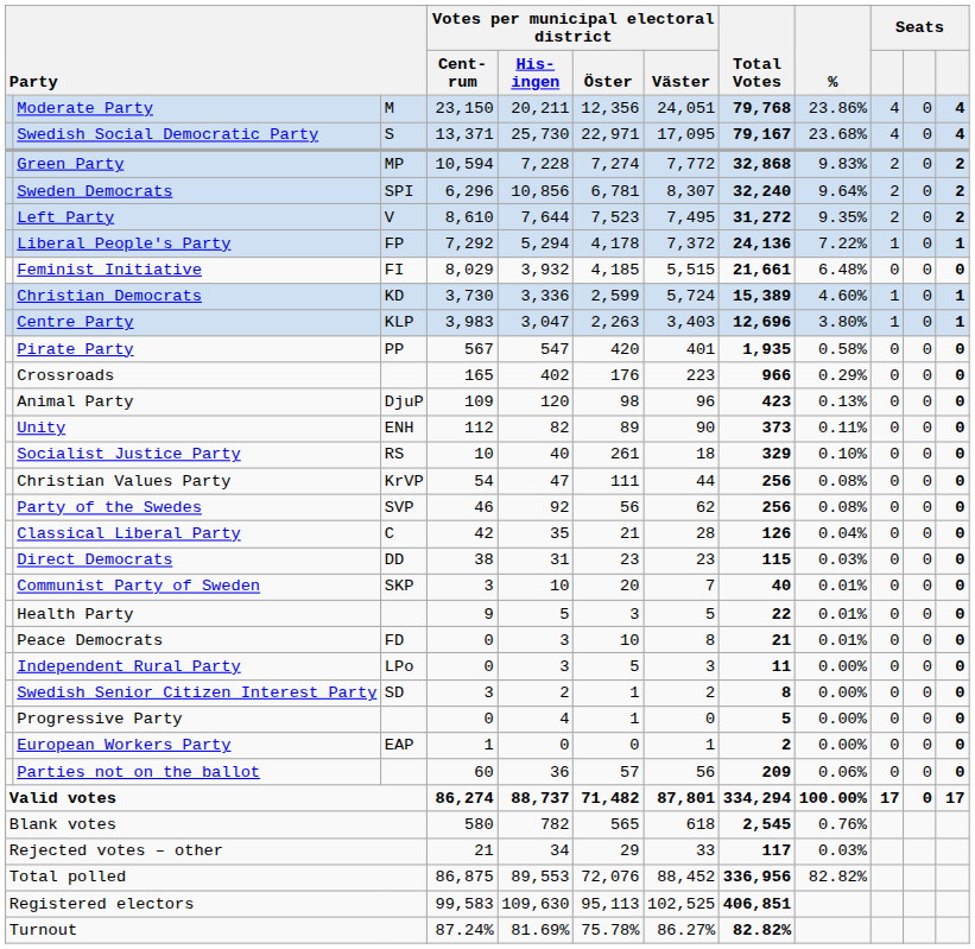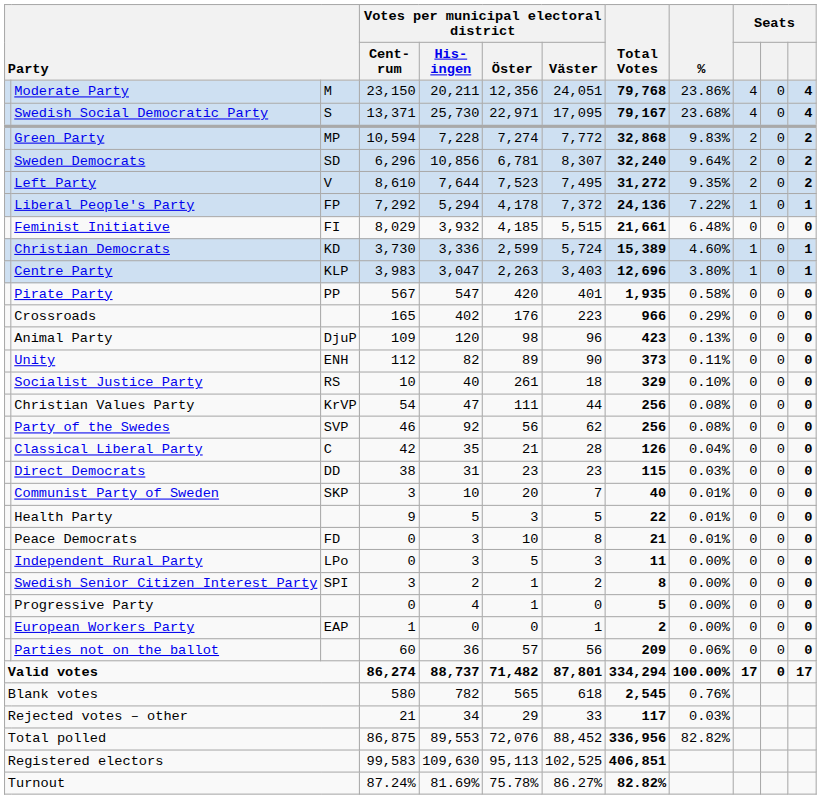Sweden Democrats | column 3: SPI -> SD
Swedish Senior Citizen Interest Party | column 3: SD -> SPI
